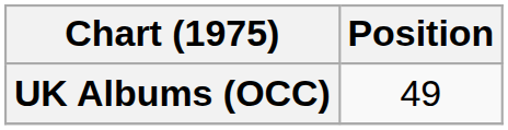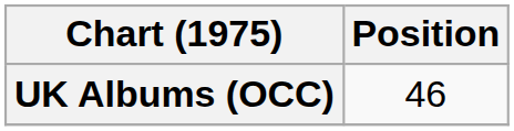UK Albums (OCC) | Position: 49 -> 46
